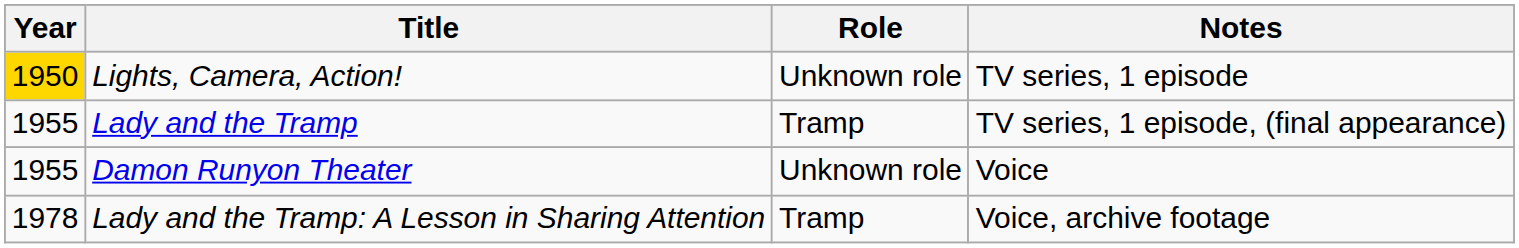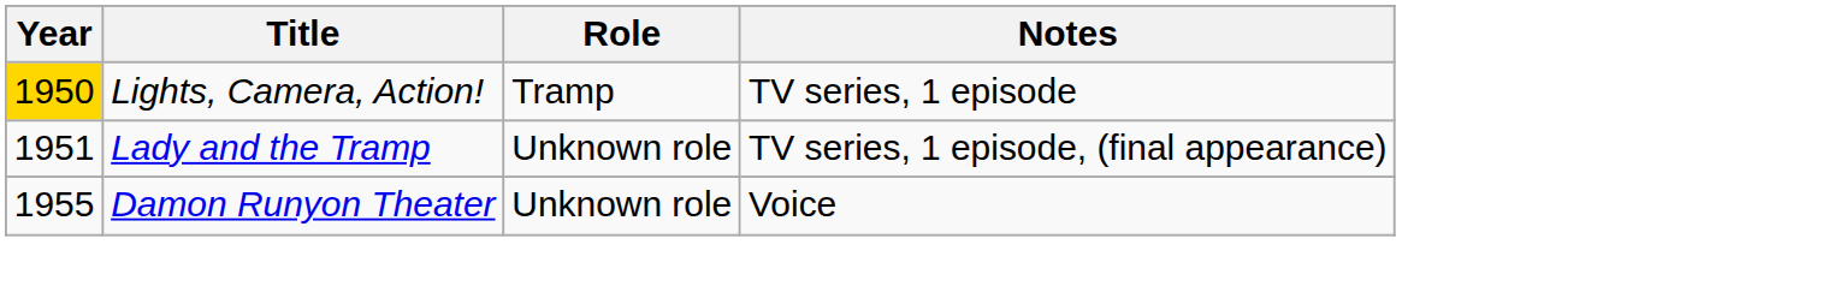Lights, Camera, Action! | Role: Unknown role -> Tramp
Lady and the Tramp | Year: 1955 -> 1951
Lady and the Tramp | Role: Tramp -> Unknown role
- row: 1978 | Lady and the Tramp: A Lesson in Sharing Attention | Tramp | Voice, archive footage
